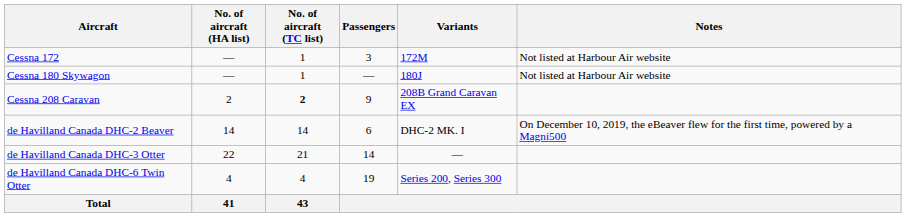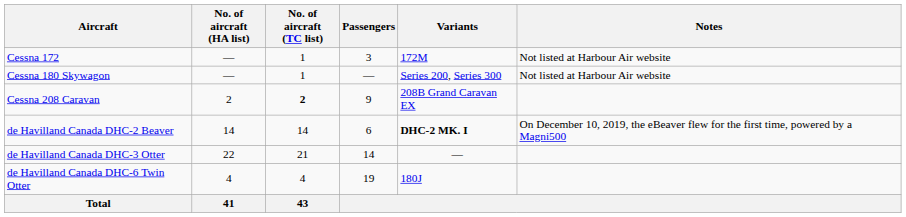Cessna 180 Skywagon | Variants: 180J -> Series 200, Series 300
de Havilland Canada DHC-2 Beaver | Variants: normal -> bold
de Havilland Canada DHC-6 Twin Otter | Variants: Series 200, Series 300 -> 180J
